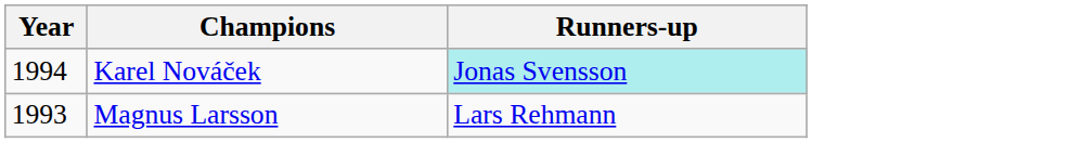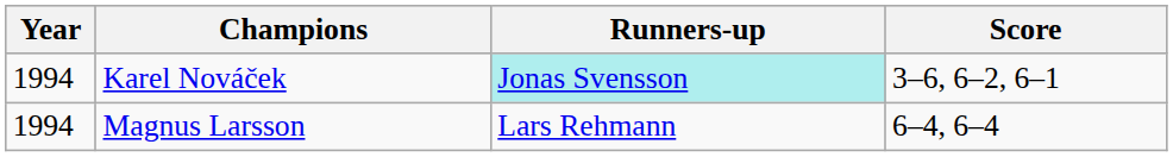+ column: Score | 3–6, 6–2, 6–1 | 6–4, 6–4
Magnus Larsson | Year: 1993 -> 1994
